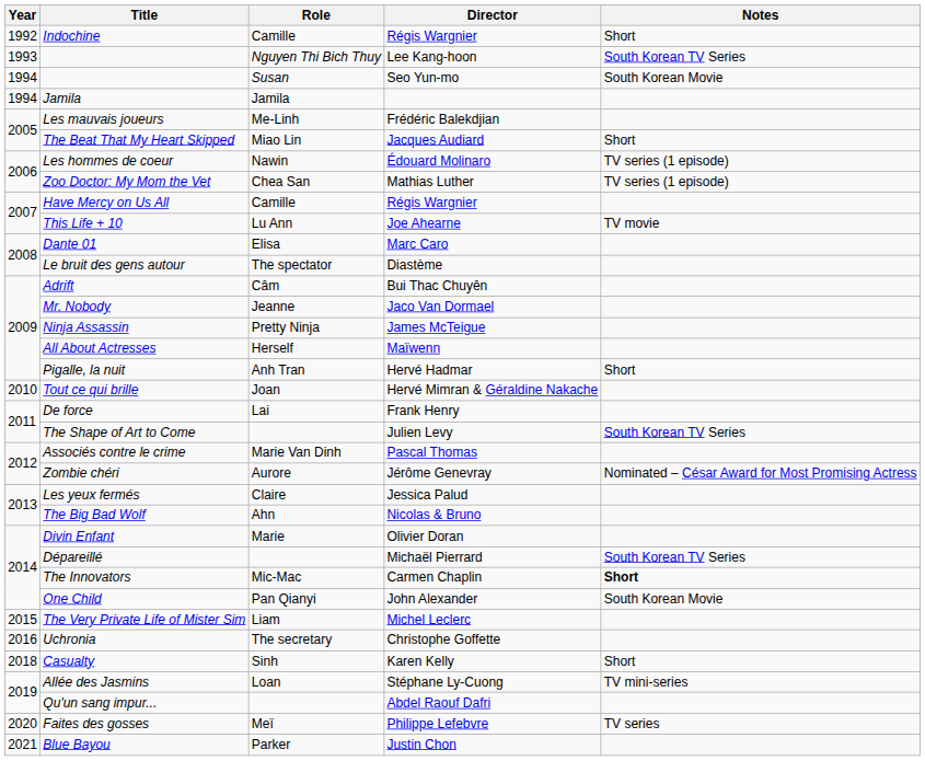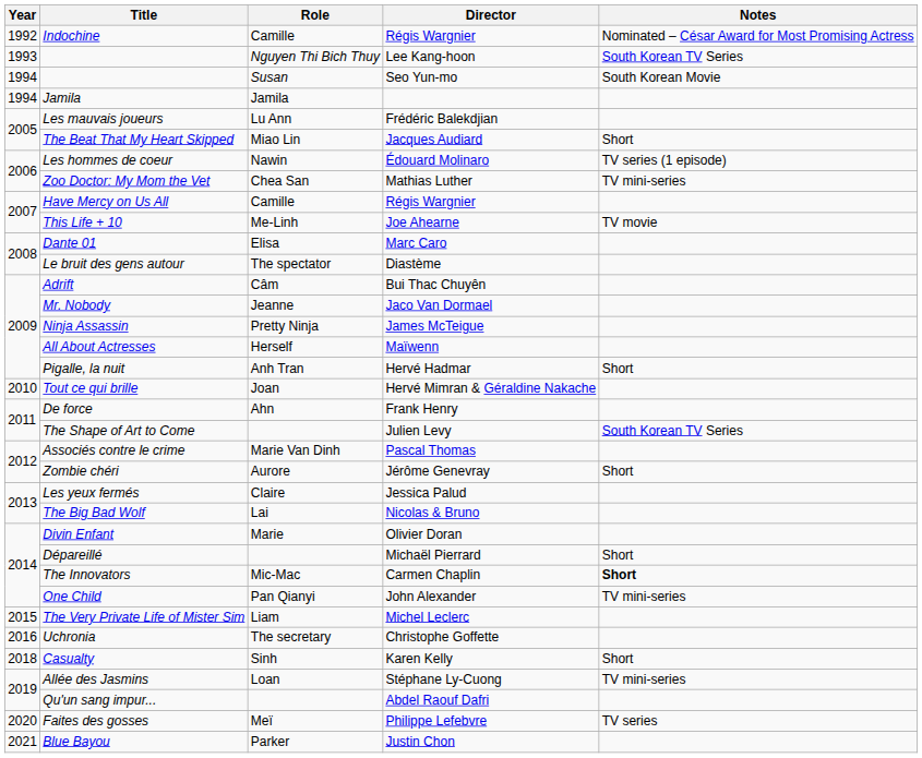Indochine | Notes: Short -> Nominated – César Award for Most Promising Actress
Les mauvais joueurs | Role: Me-Linh -> Lu Ann
Zoo Doctor: My Mom the Vet | Notes: TV series (1 episode) -> TV mini-series
This Life + 10 | Role: Lu Ann -> Me-Linh
De force | Role: Lai -> Ahn
Zombie chéri | Notes: Nominated – César Award for Most Promising Actress -> Short
The Big Bad Wolf | Role: Ahn -> Lai
Dépareillé | Notes: South Korean TV Series -> Short
One Child | Notes: South Korean Movie -> TV mini-series
